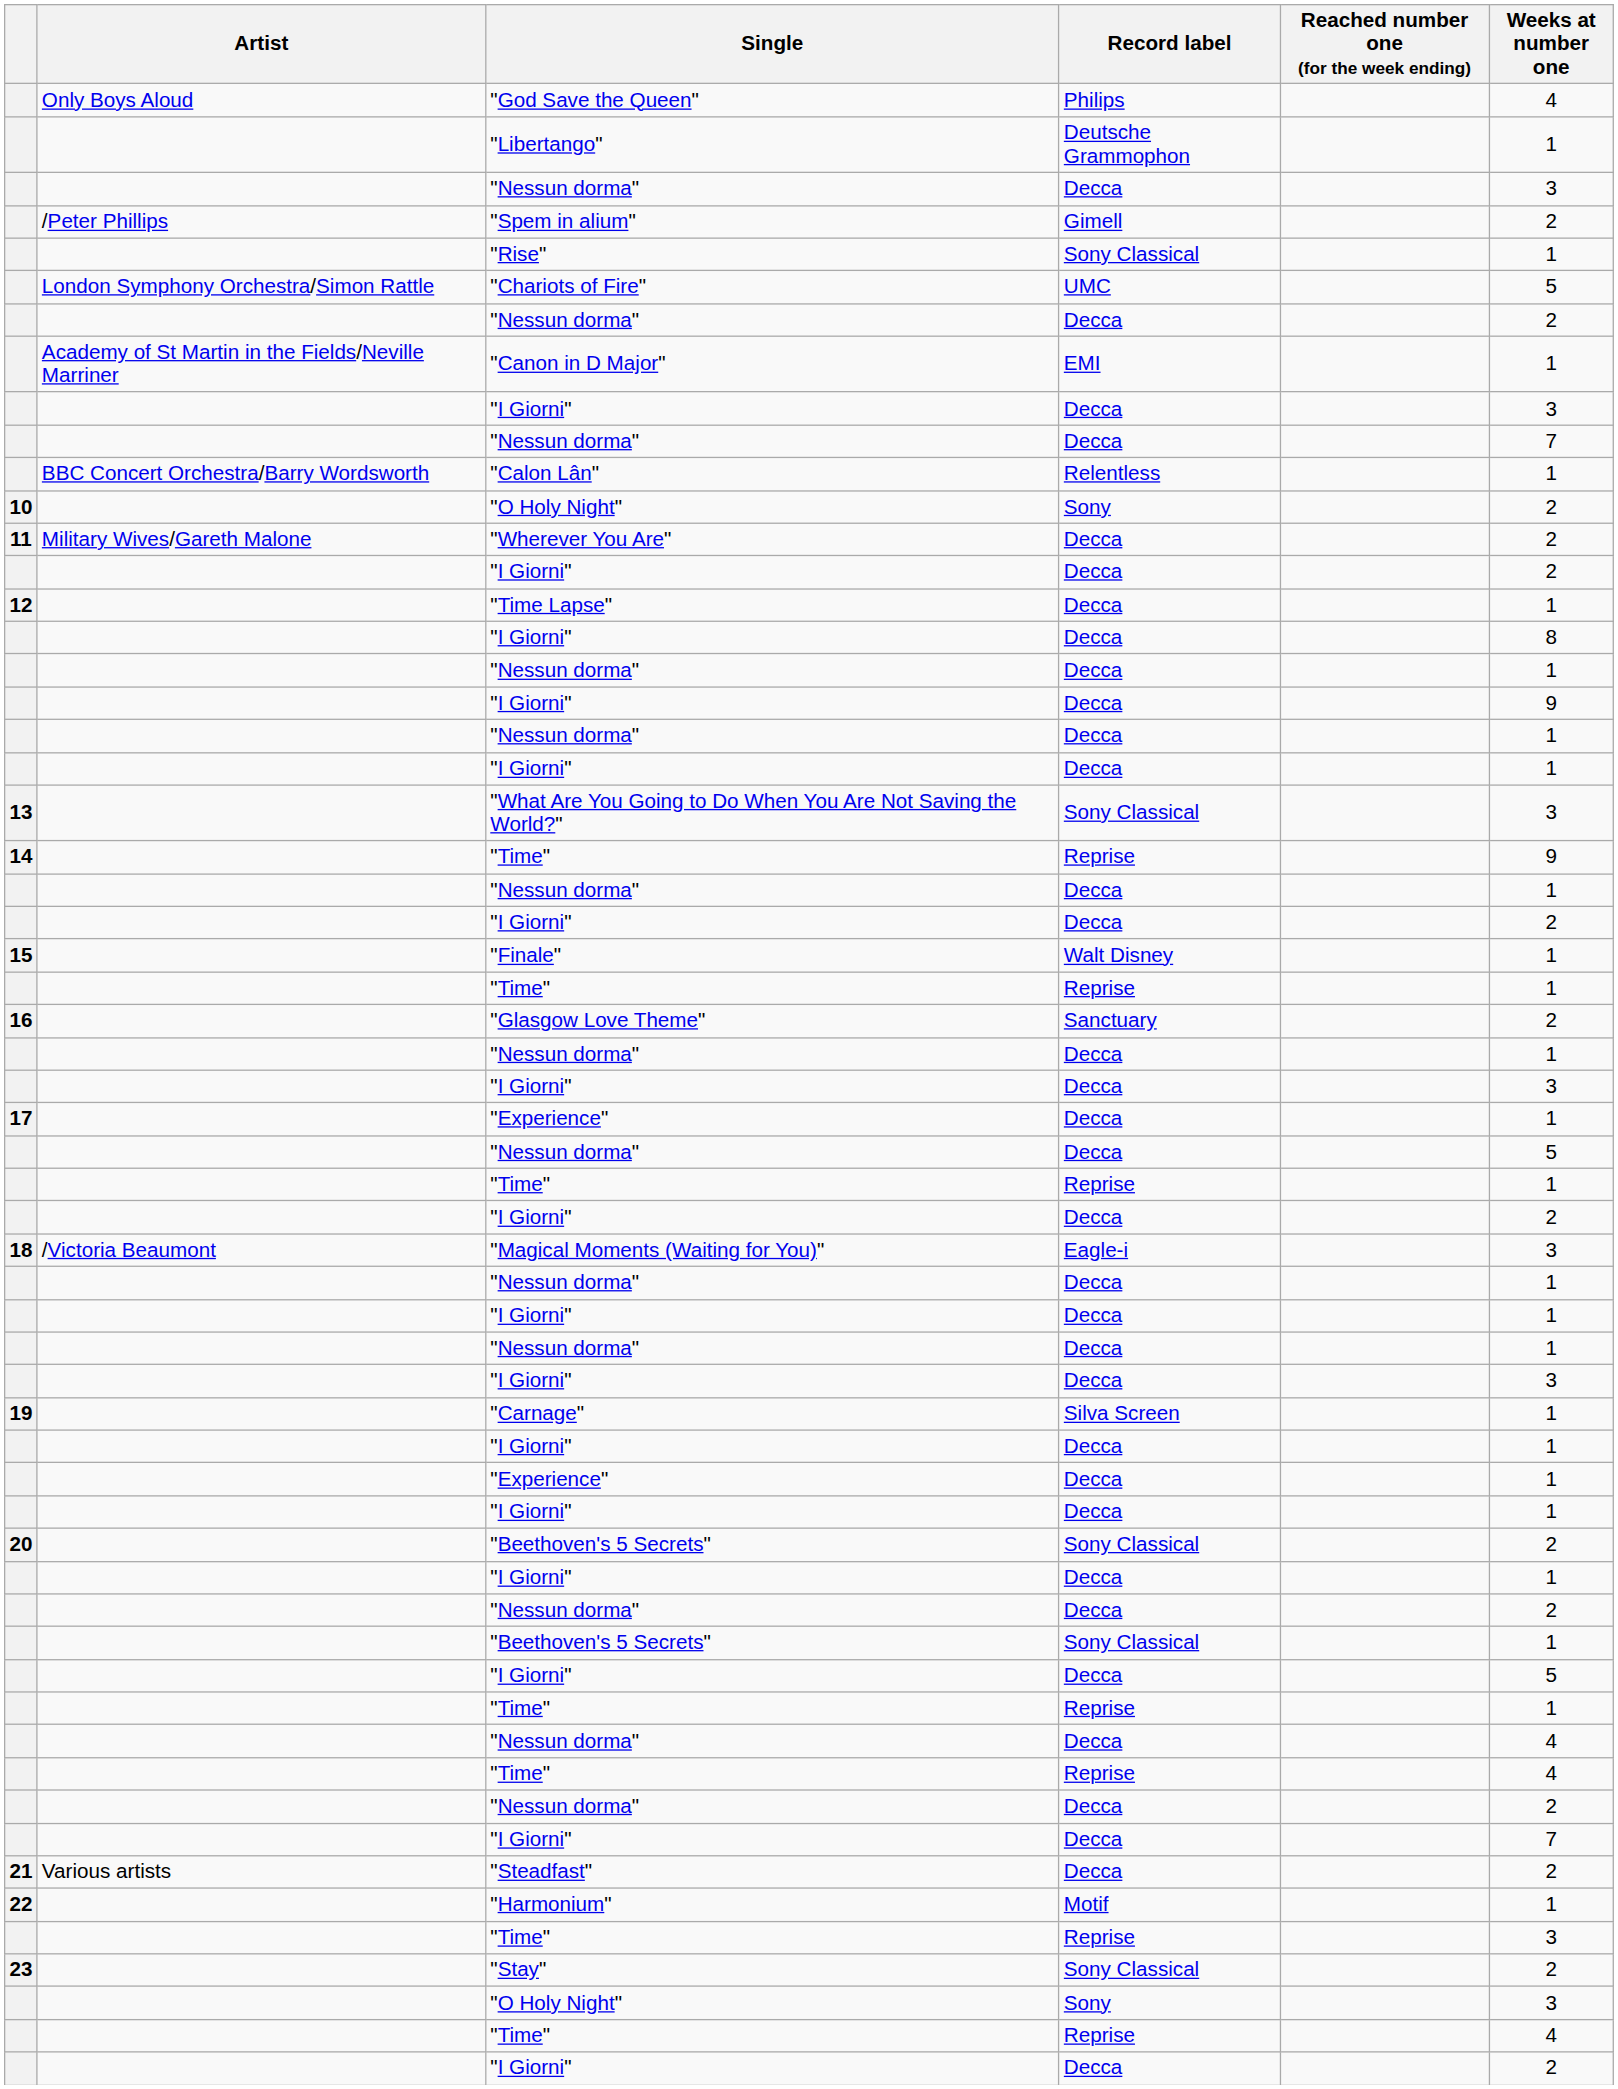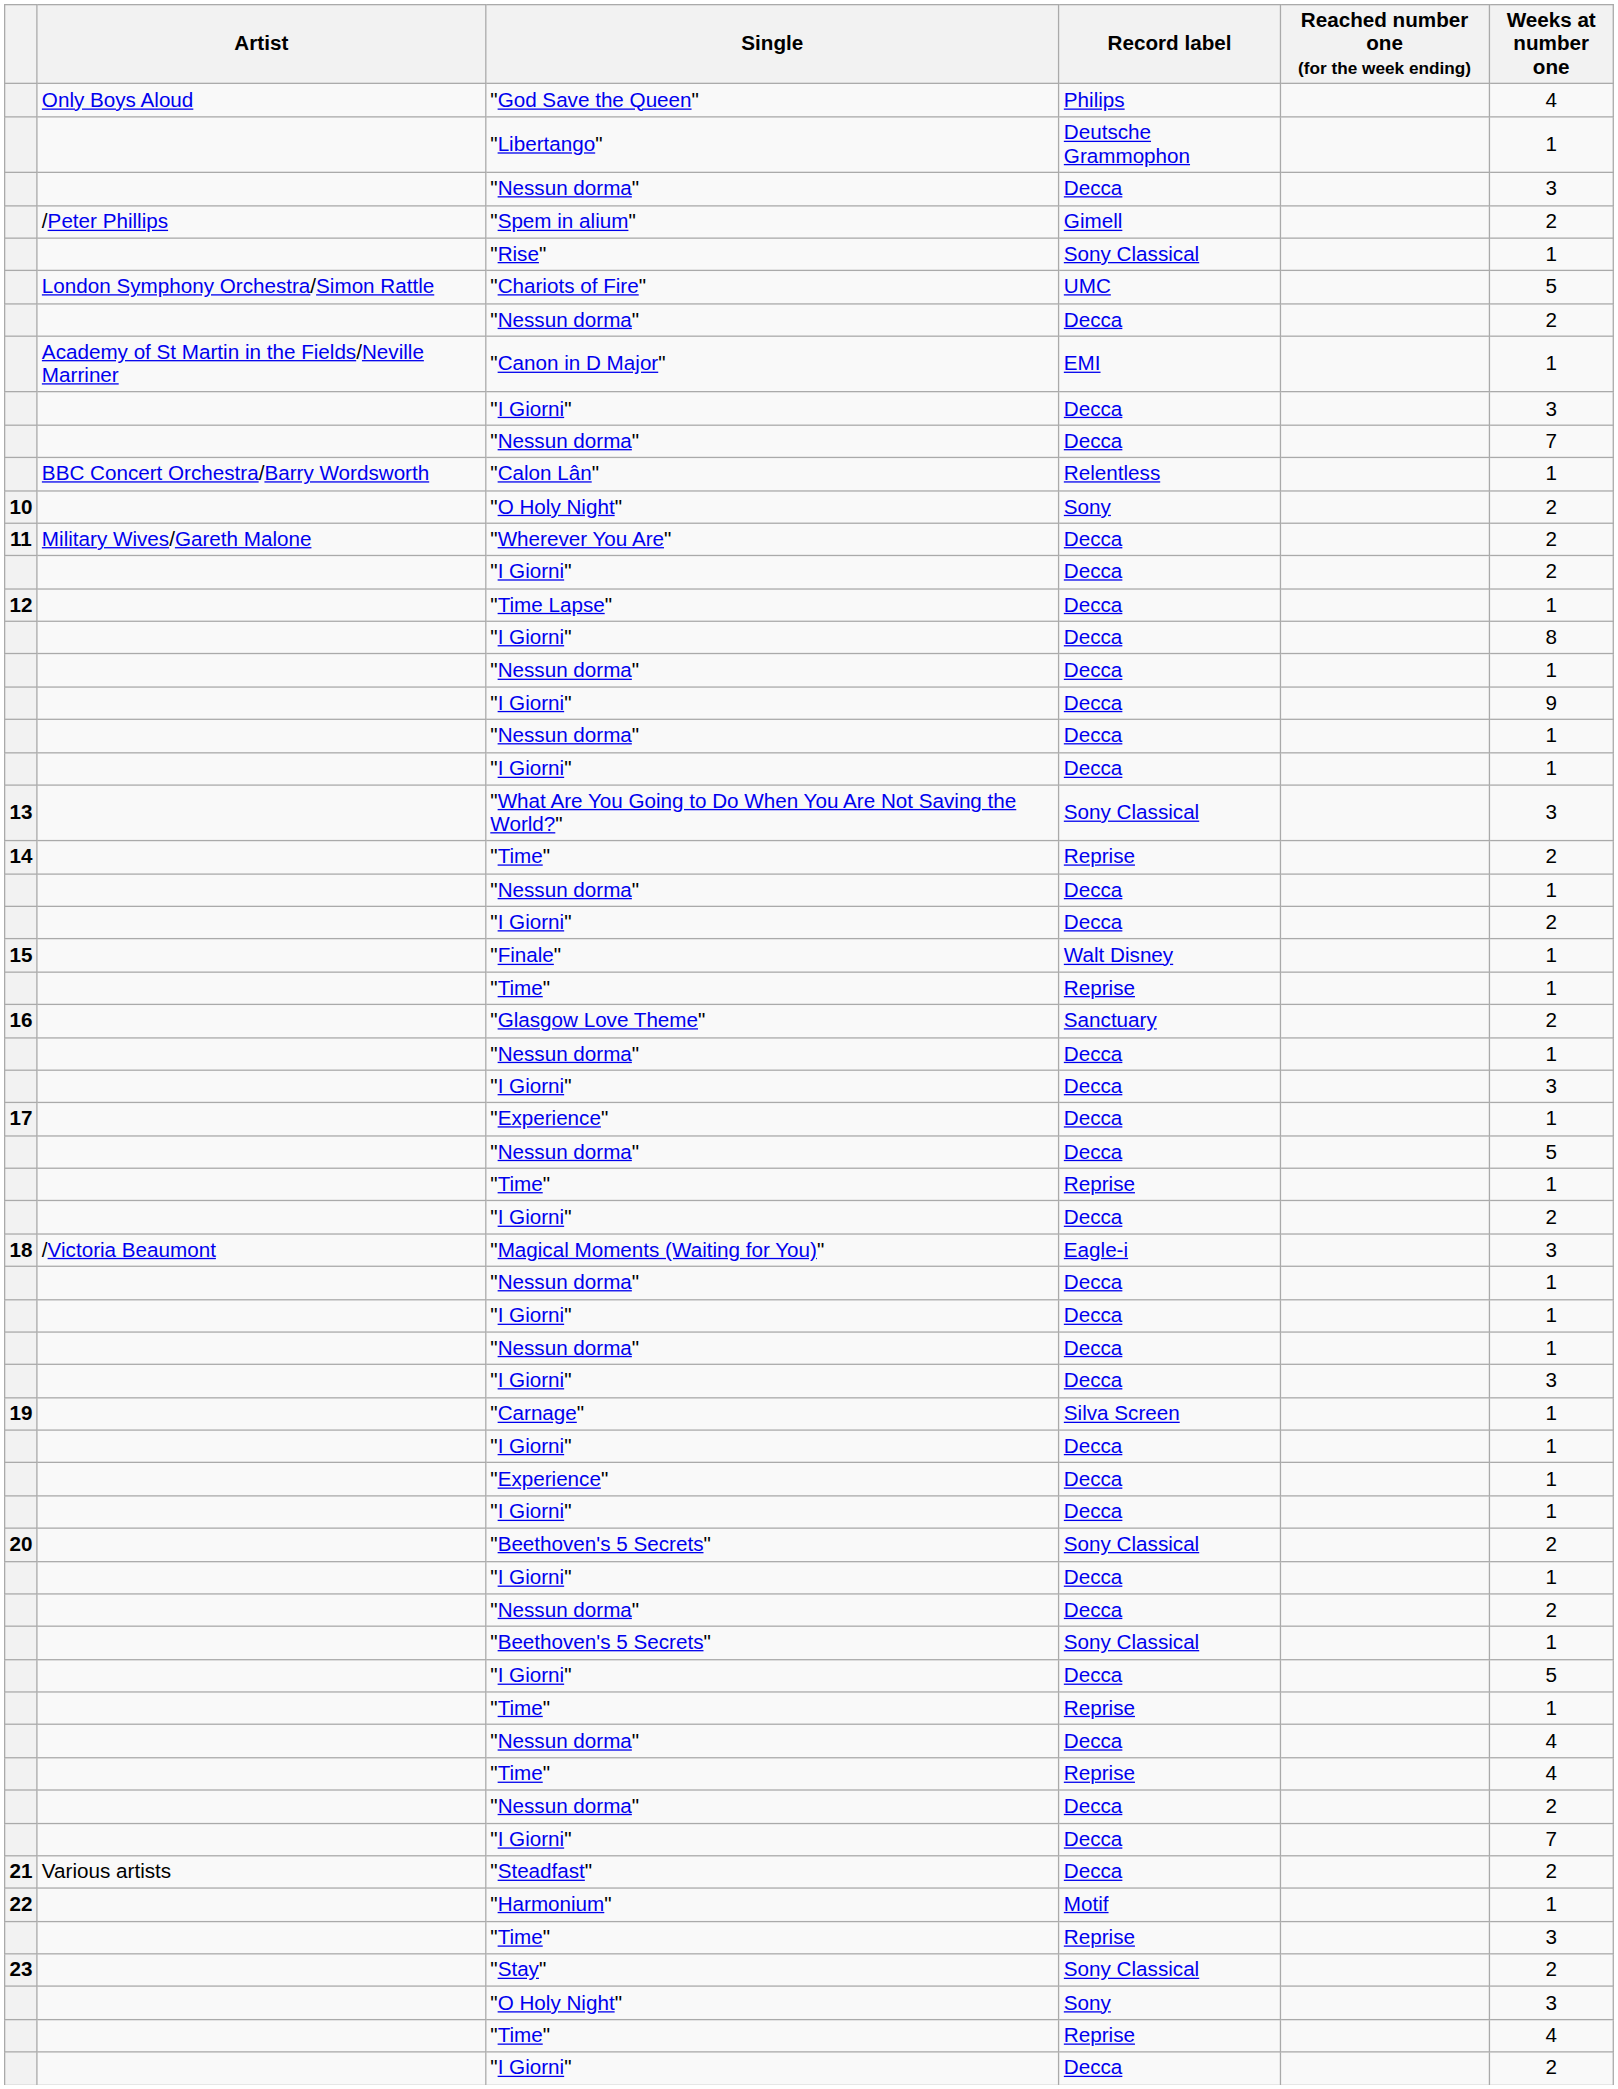14 / "Time" | Weeks at number one: 9 -> 2
